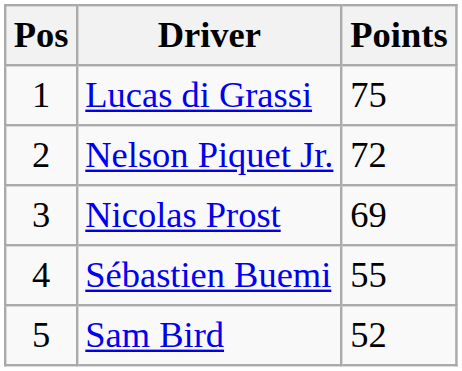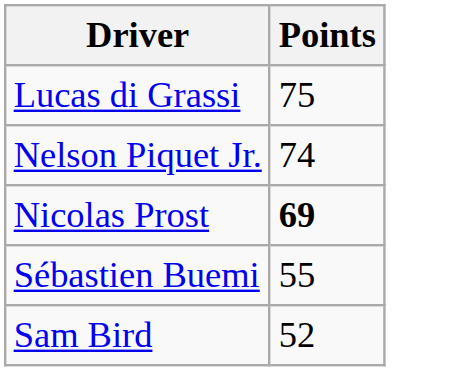- column: Pos | 1 | 2 | 3 | 4 | 5
Nelson Piquet Jr. | Points: 72 -> 74
Nicolas Prost | Points: normal -> bold
